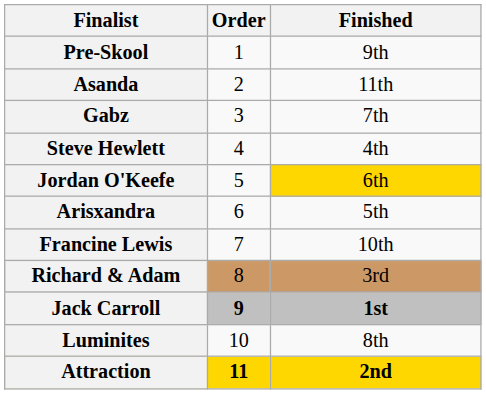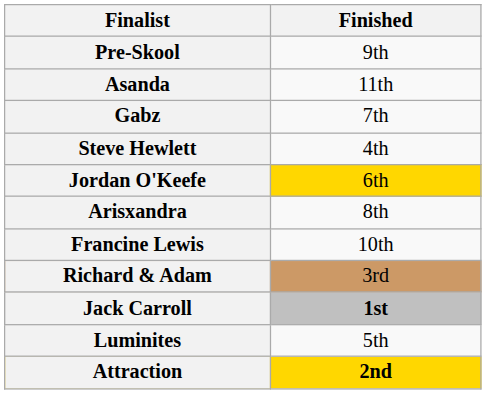- column: Order | 1 | 2 | 3 | 4 | 5 | 6 | 7 | 8 | 9 | 10 | 11
Arisxandra | Finished: 5th -> 8th
Luminites | Finished: 8th -> 5th
